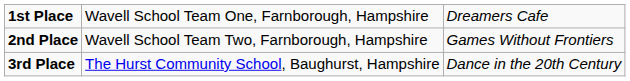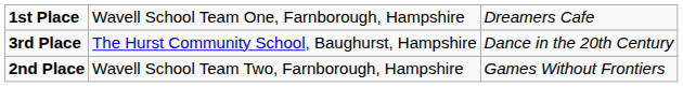rows swapped: 2nd Place <-> 3rd Place
